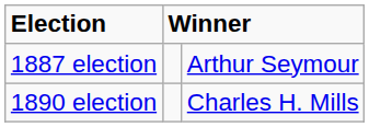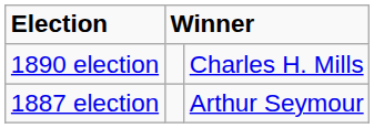rows swapped: 1887 election <-> 1890 election
